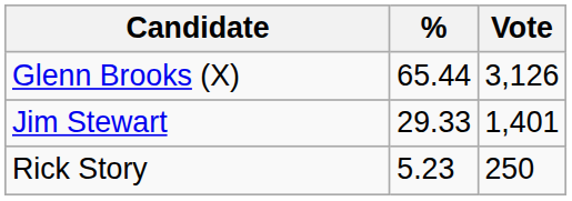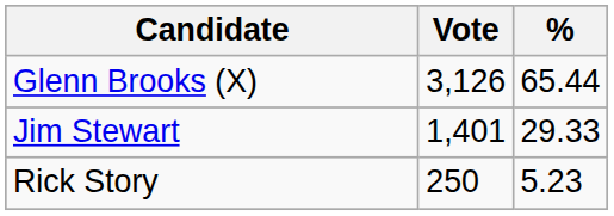columns swapped: Vote <-> %
